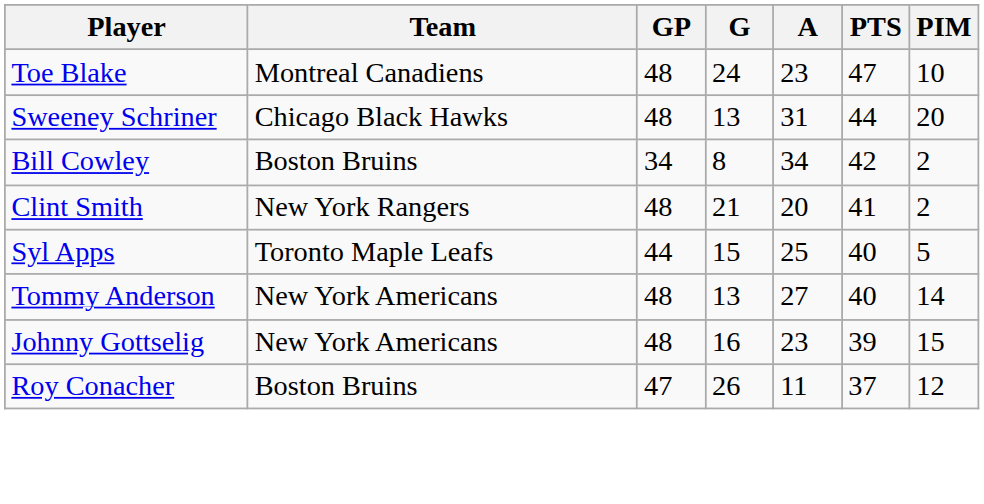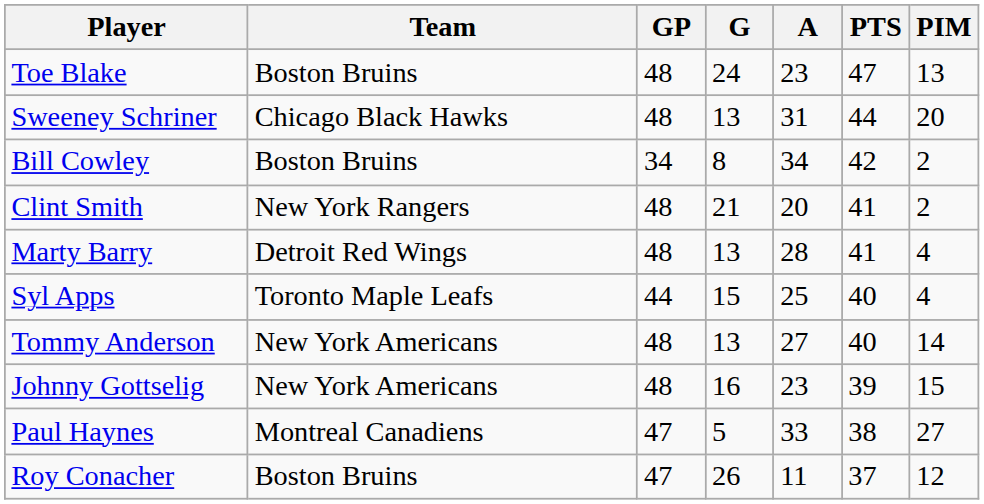Toe Blake | Team: Montreal Canadiens -> Boston Bruins
Toe Blake | PIM: 10 -> 13
+ row: Marty Barry | Detroit Red Wings | 48 | 13 | 28 | 41 | 4
Syl Apps | PIM: 5 -> 4
+ row: Paul Haynes | Montreal Canadiens | 47 | 5 | 33 | 38 | 27
